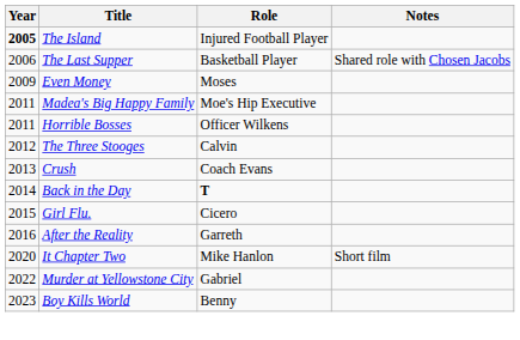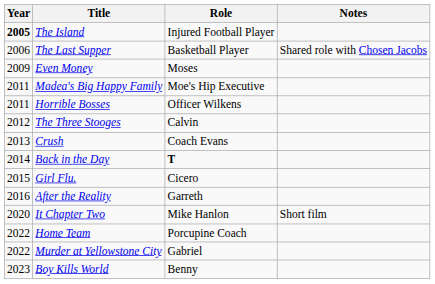+ row: 2022 | Home Team | Porcupine Coach
